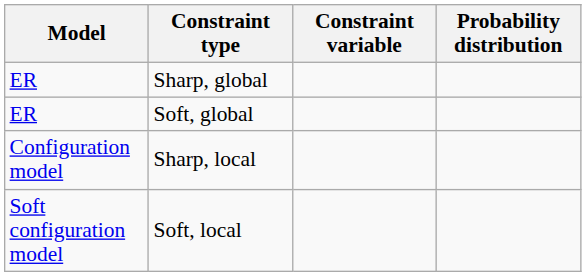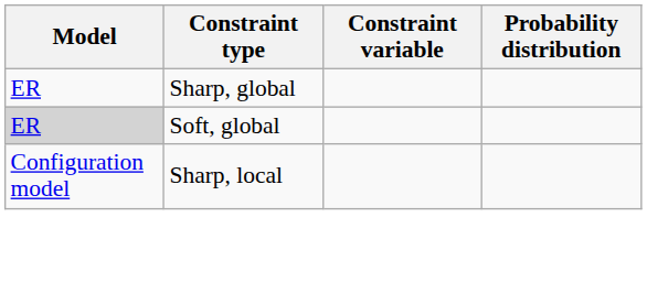Soft, global | Model: no background -> lightgrey background
- row: Soft configuration model | Soft, local
